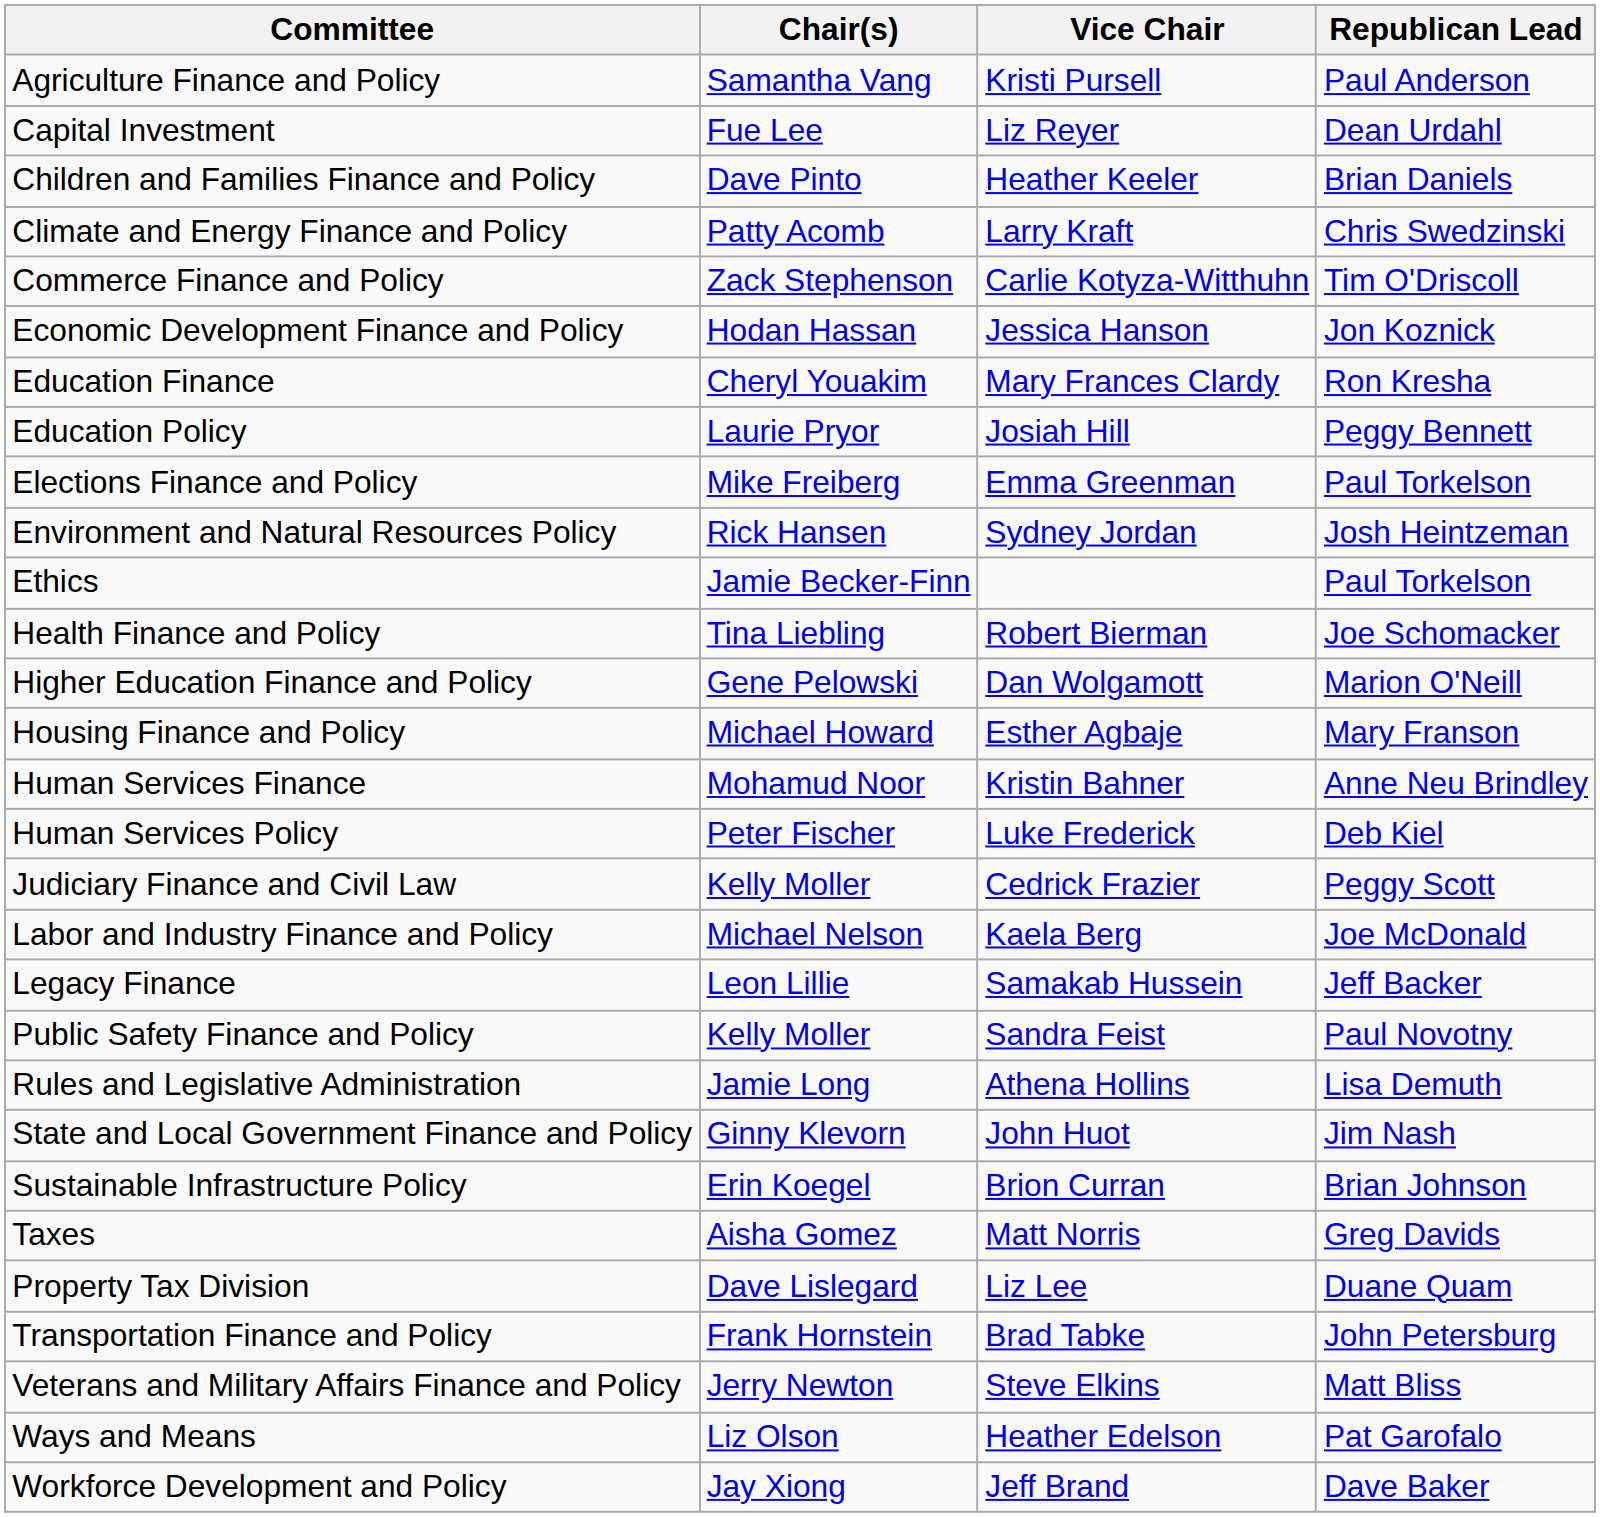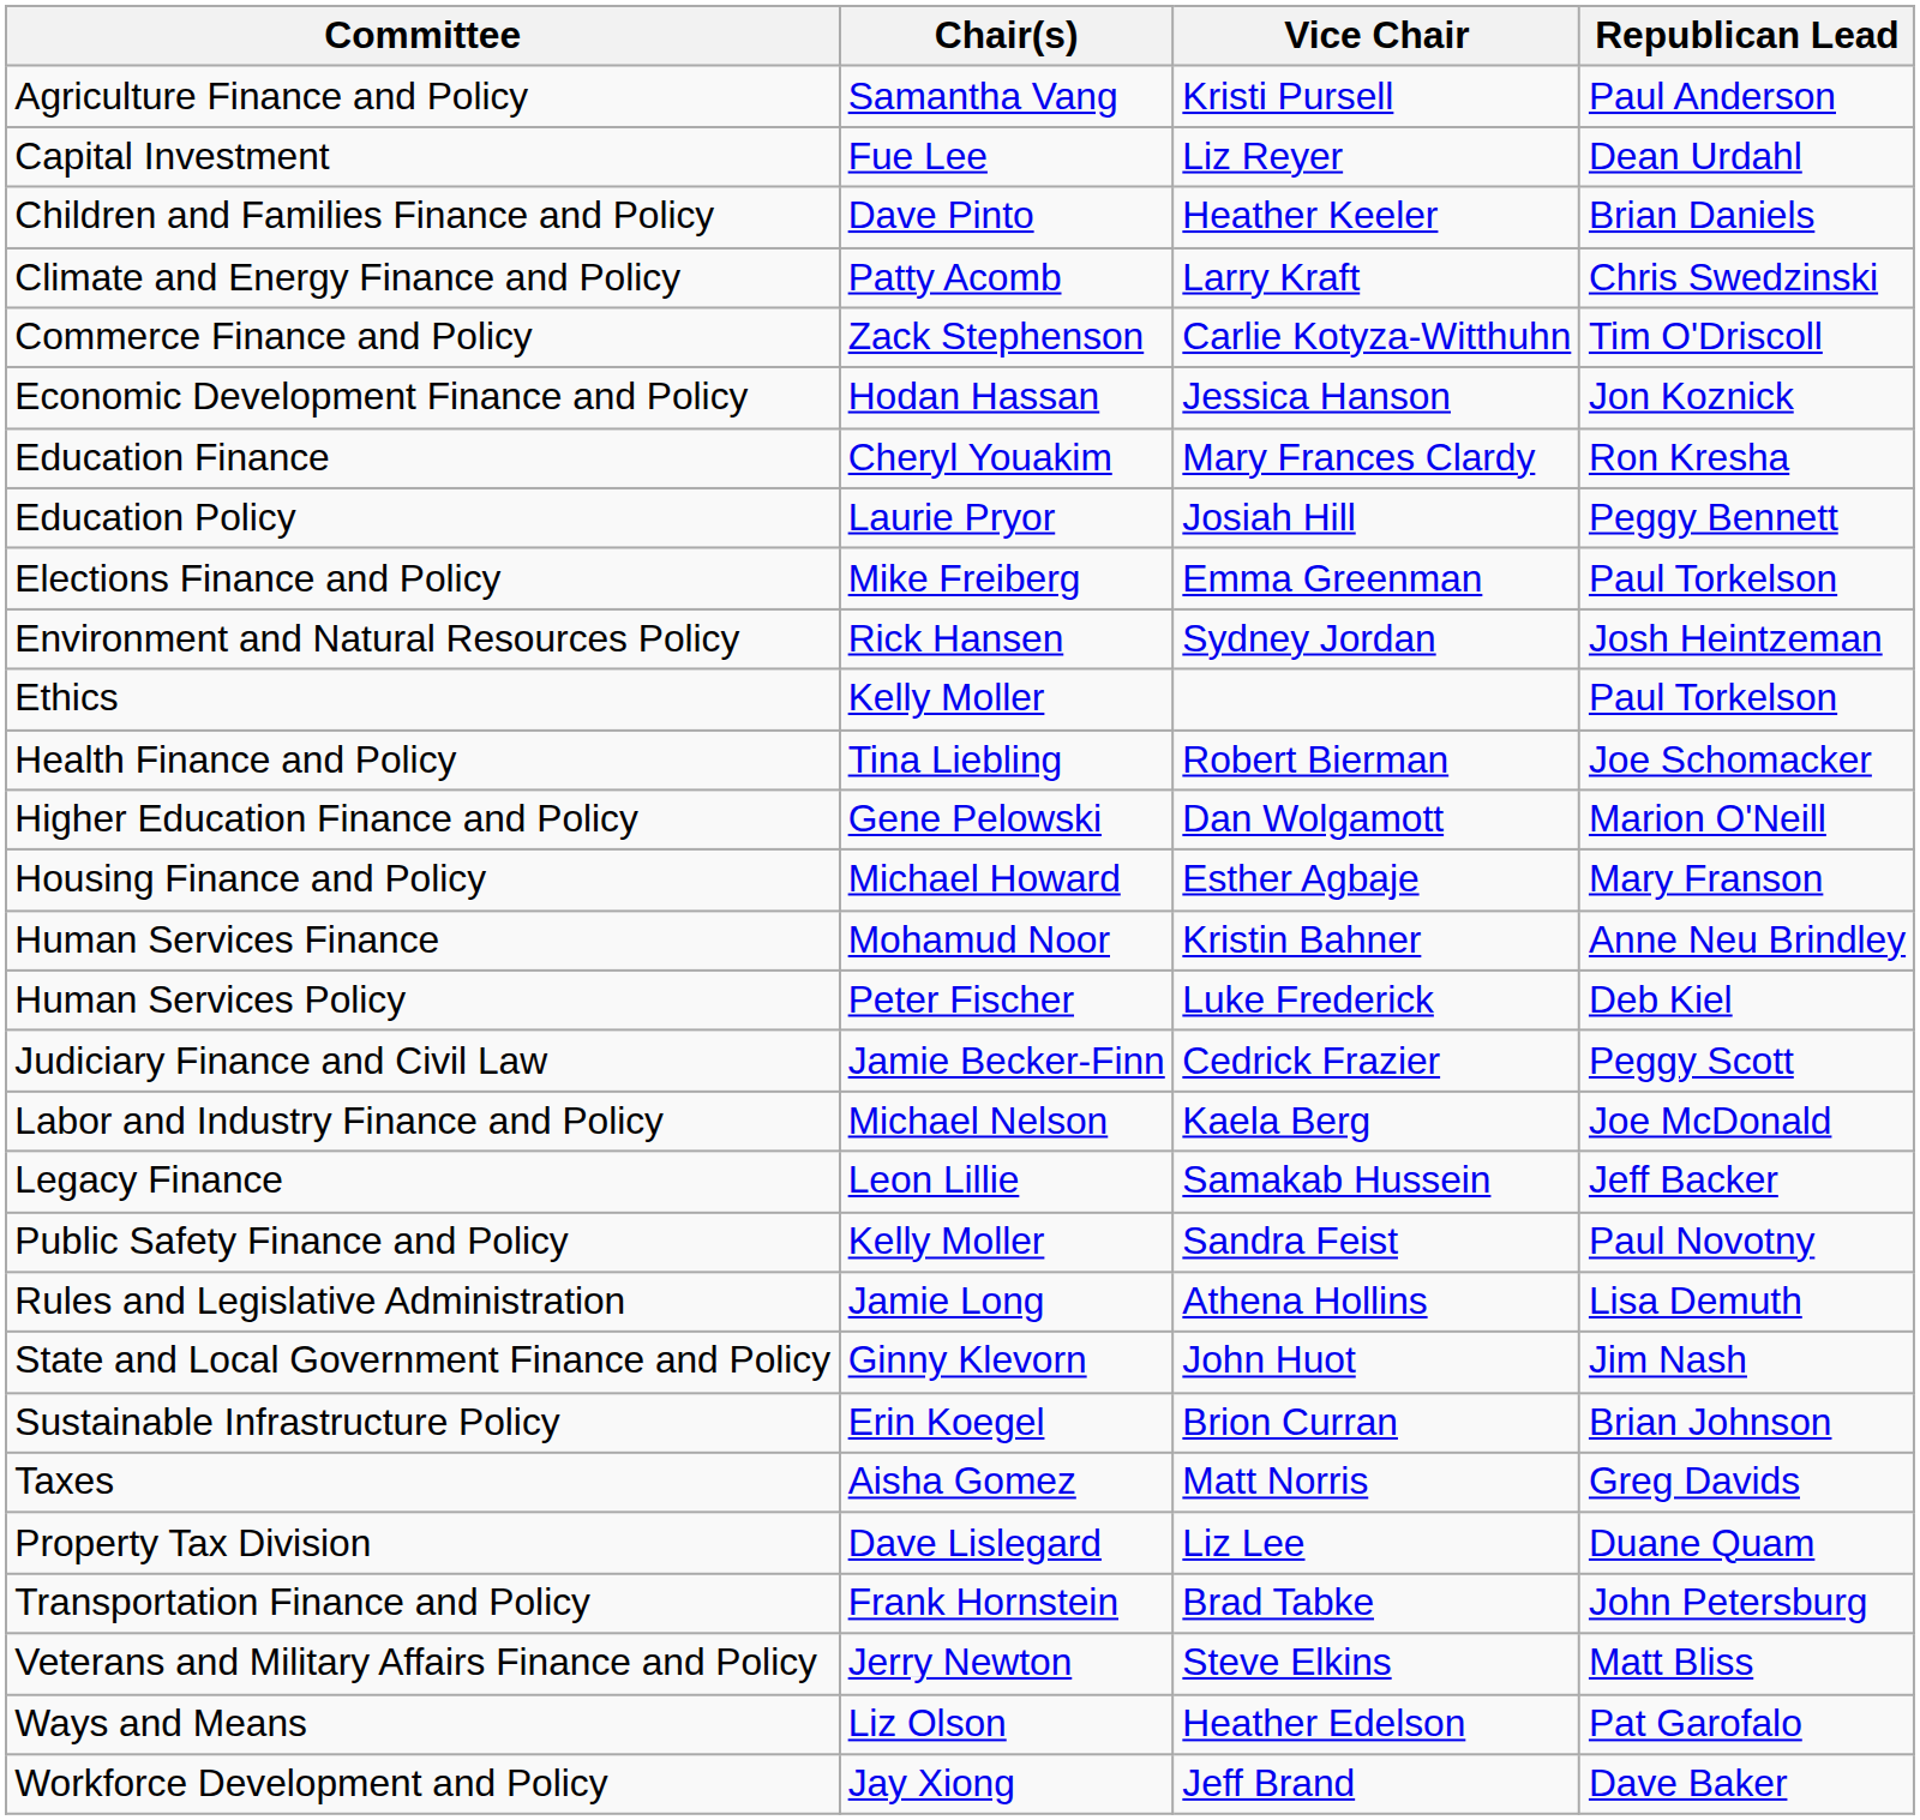Ethics | Chair(s): Jamie Becker-Finn -> Kelly Moller
Judiciary Finance and Civil Law | Chair(s): Kelly Moller -> Jamie Becker-Finn
